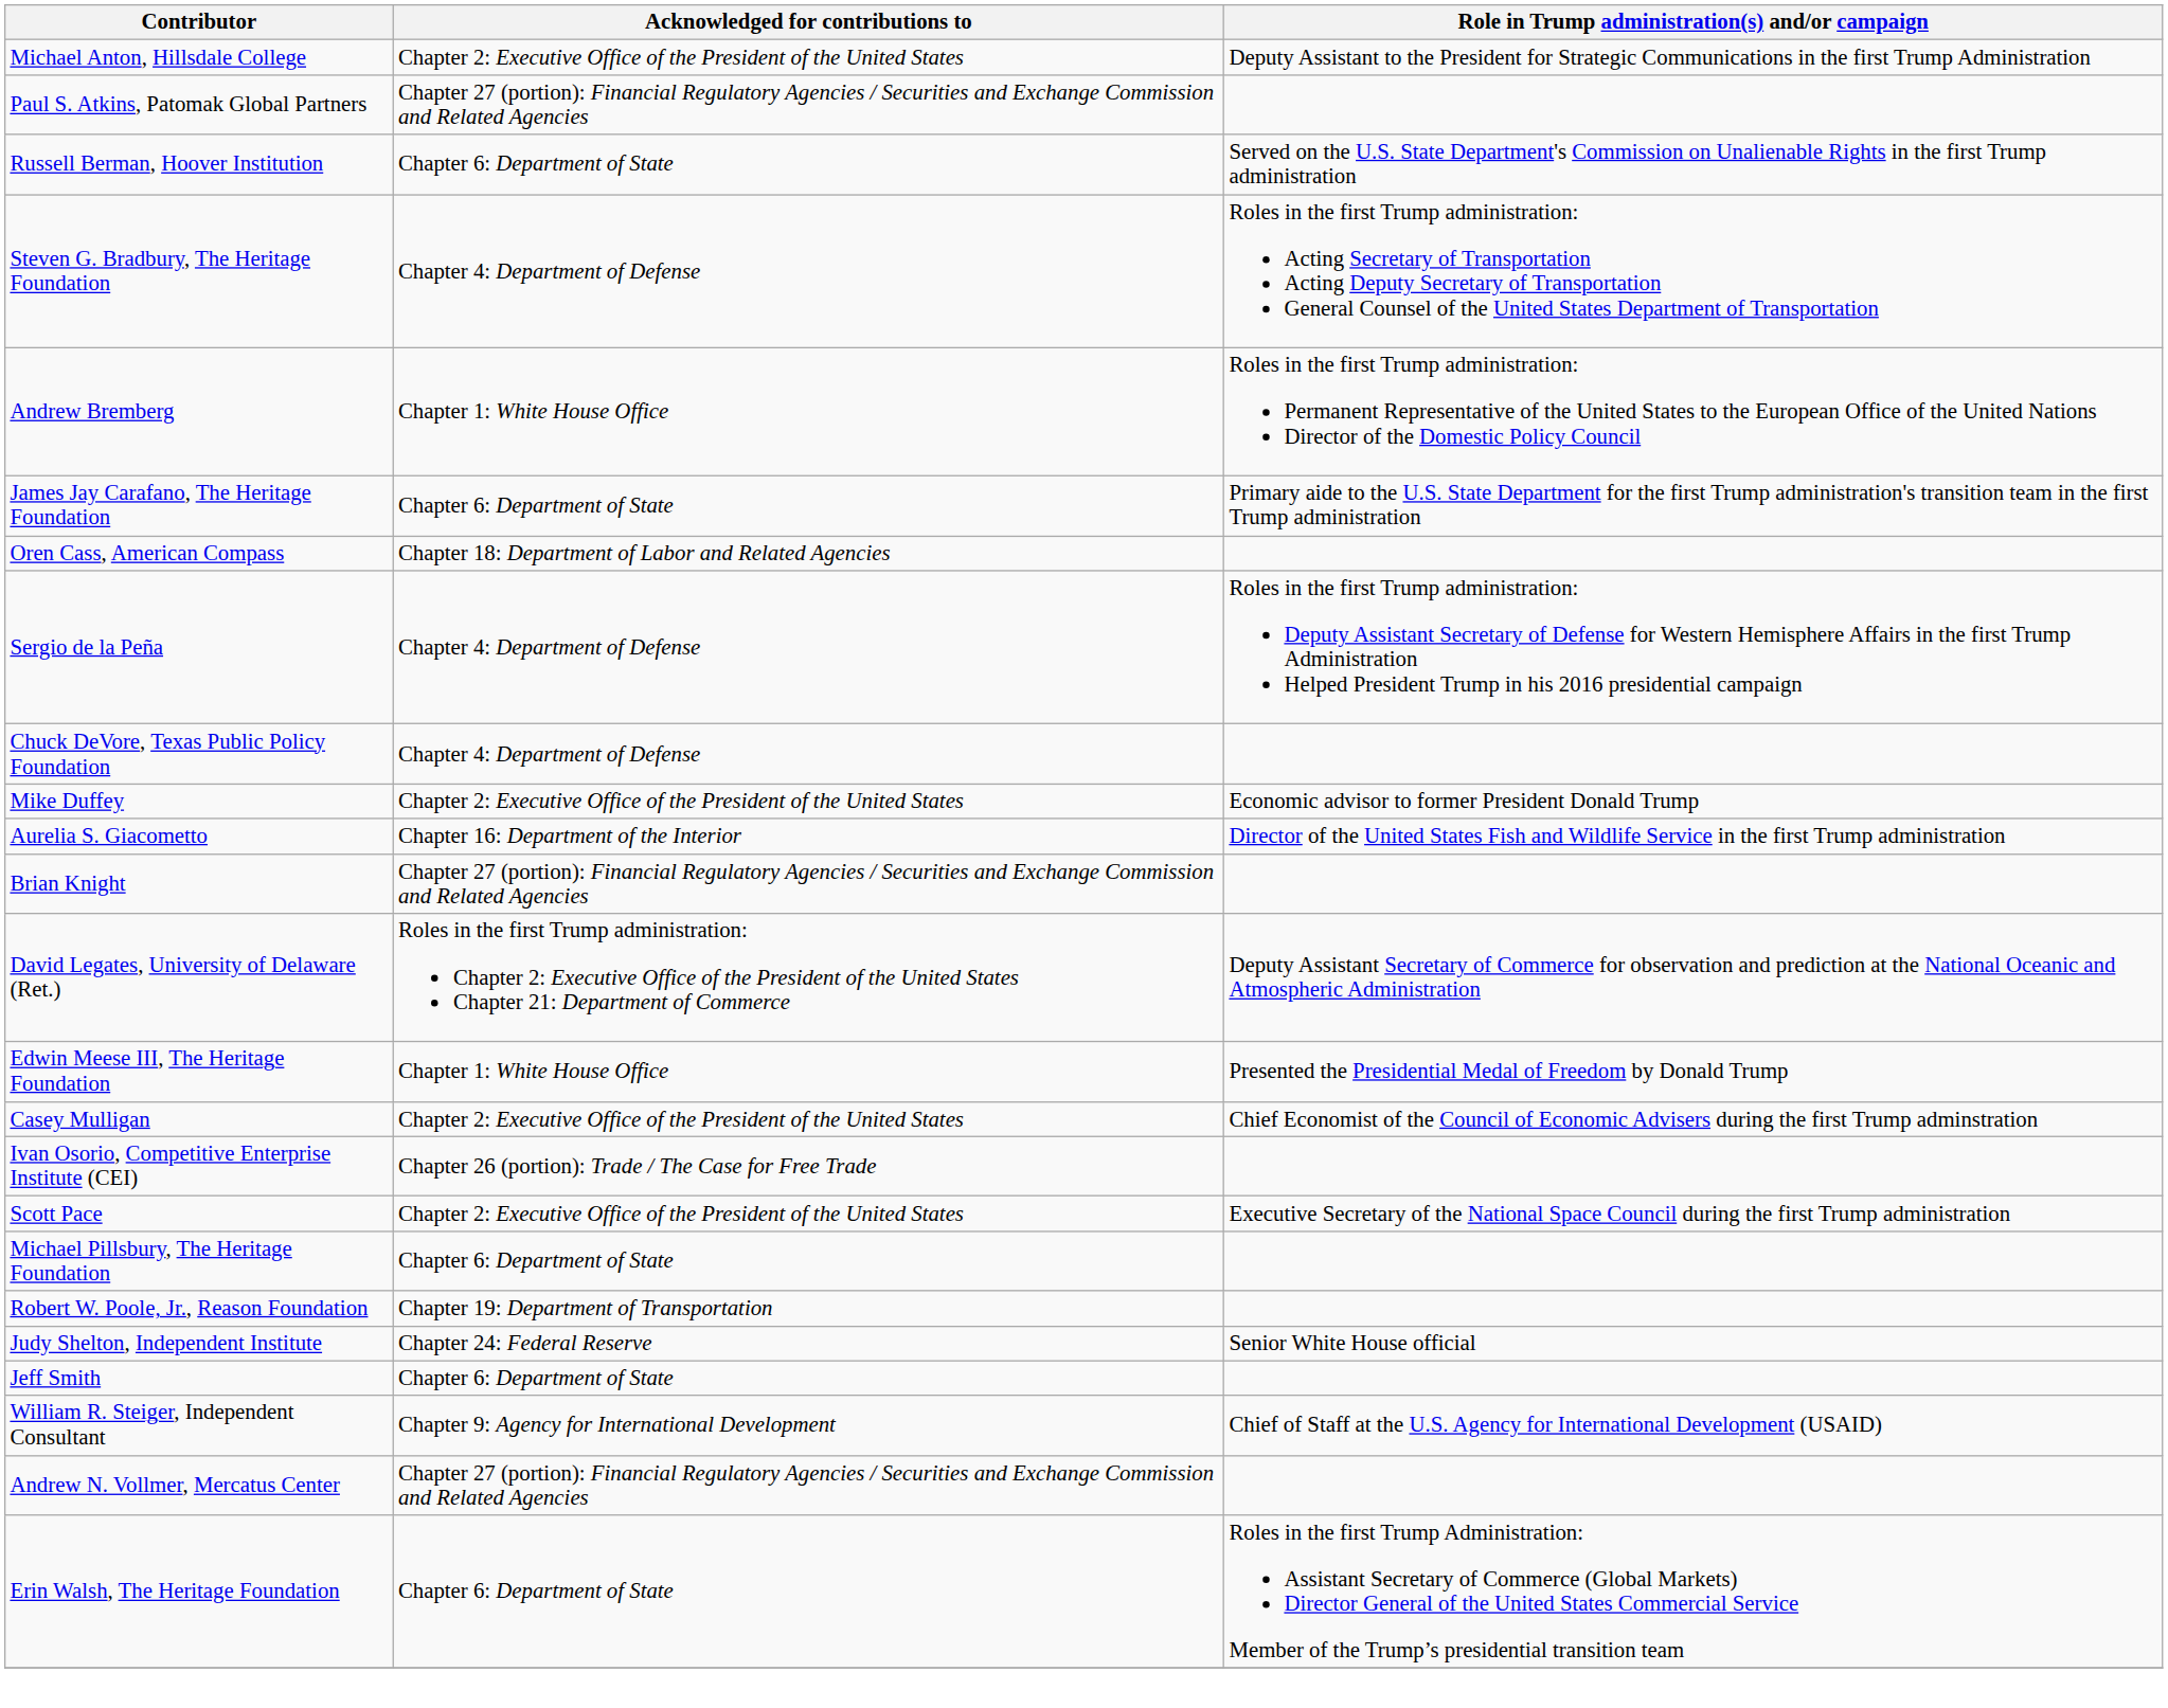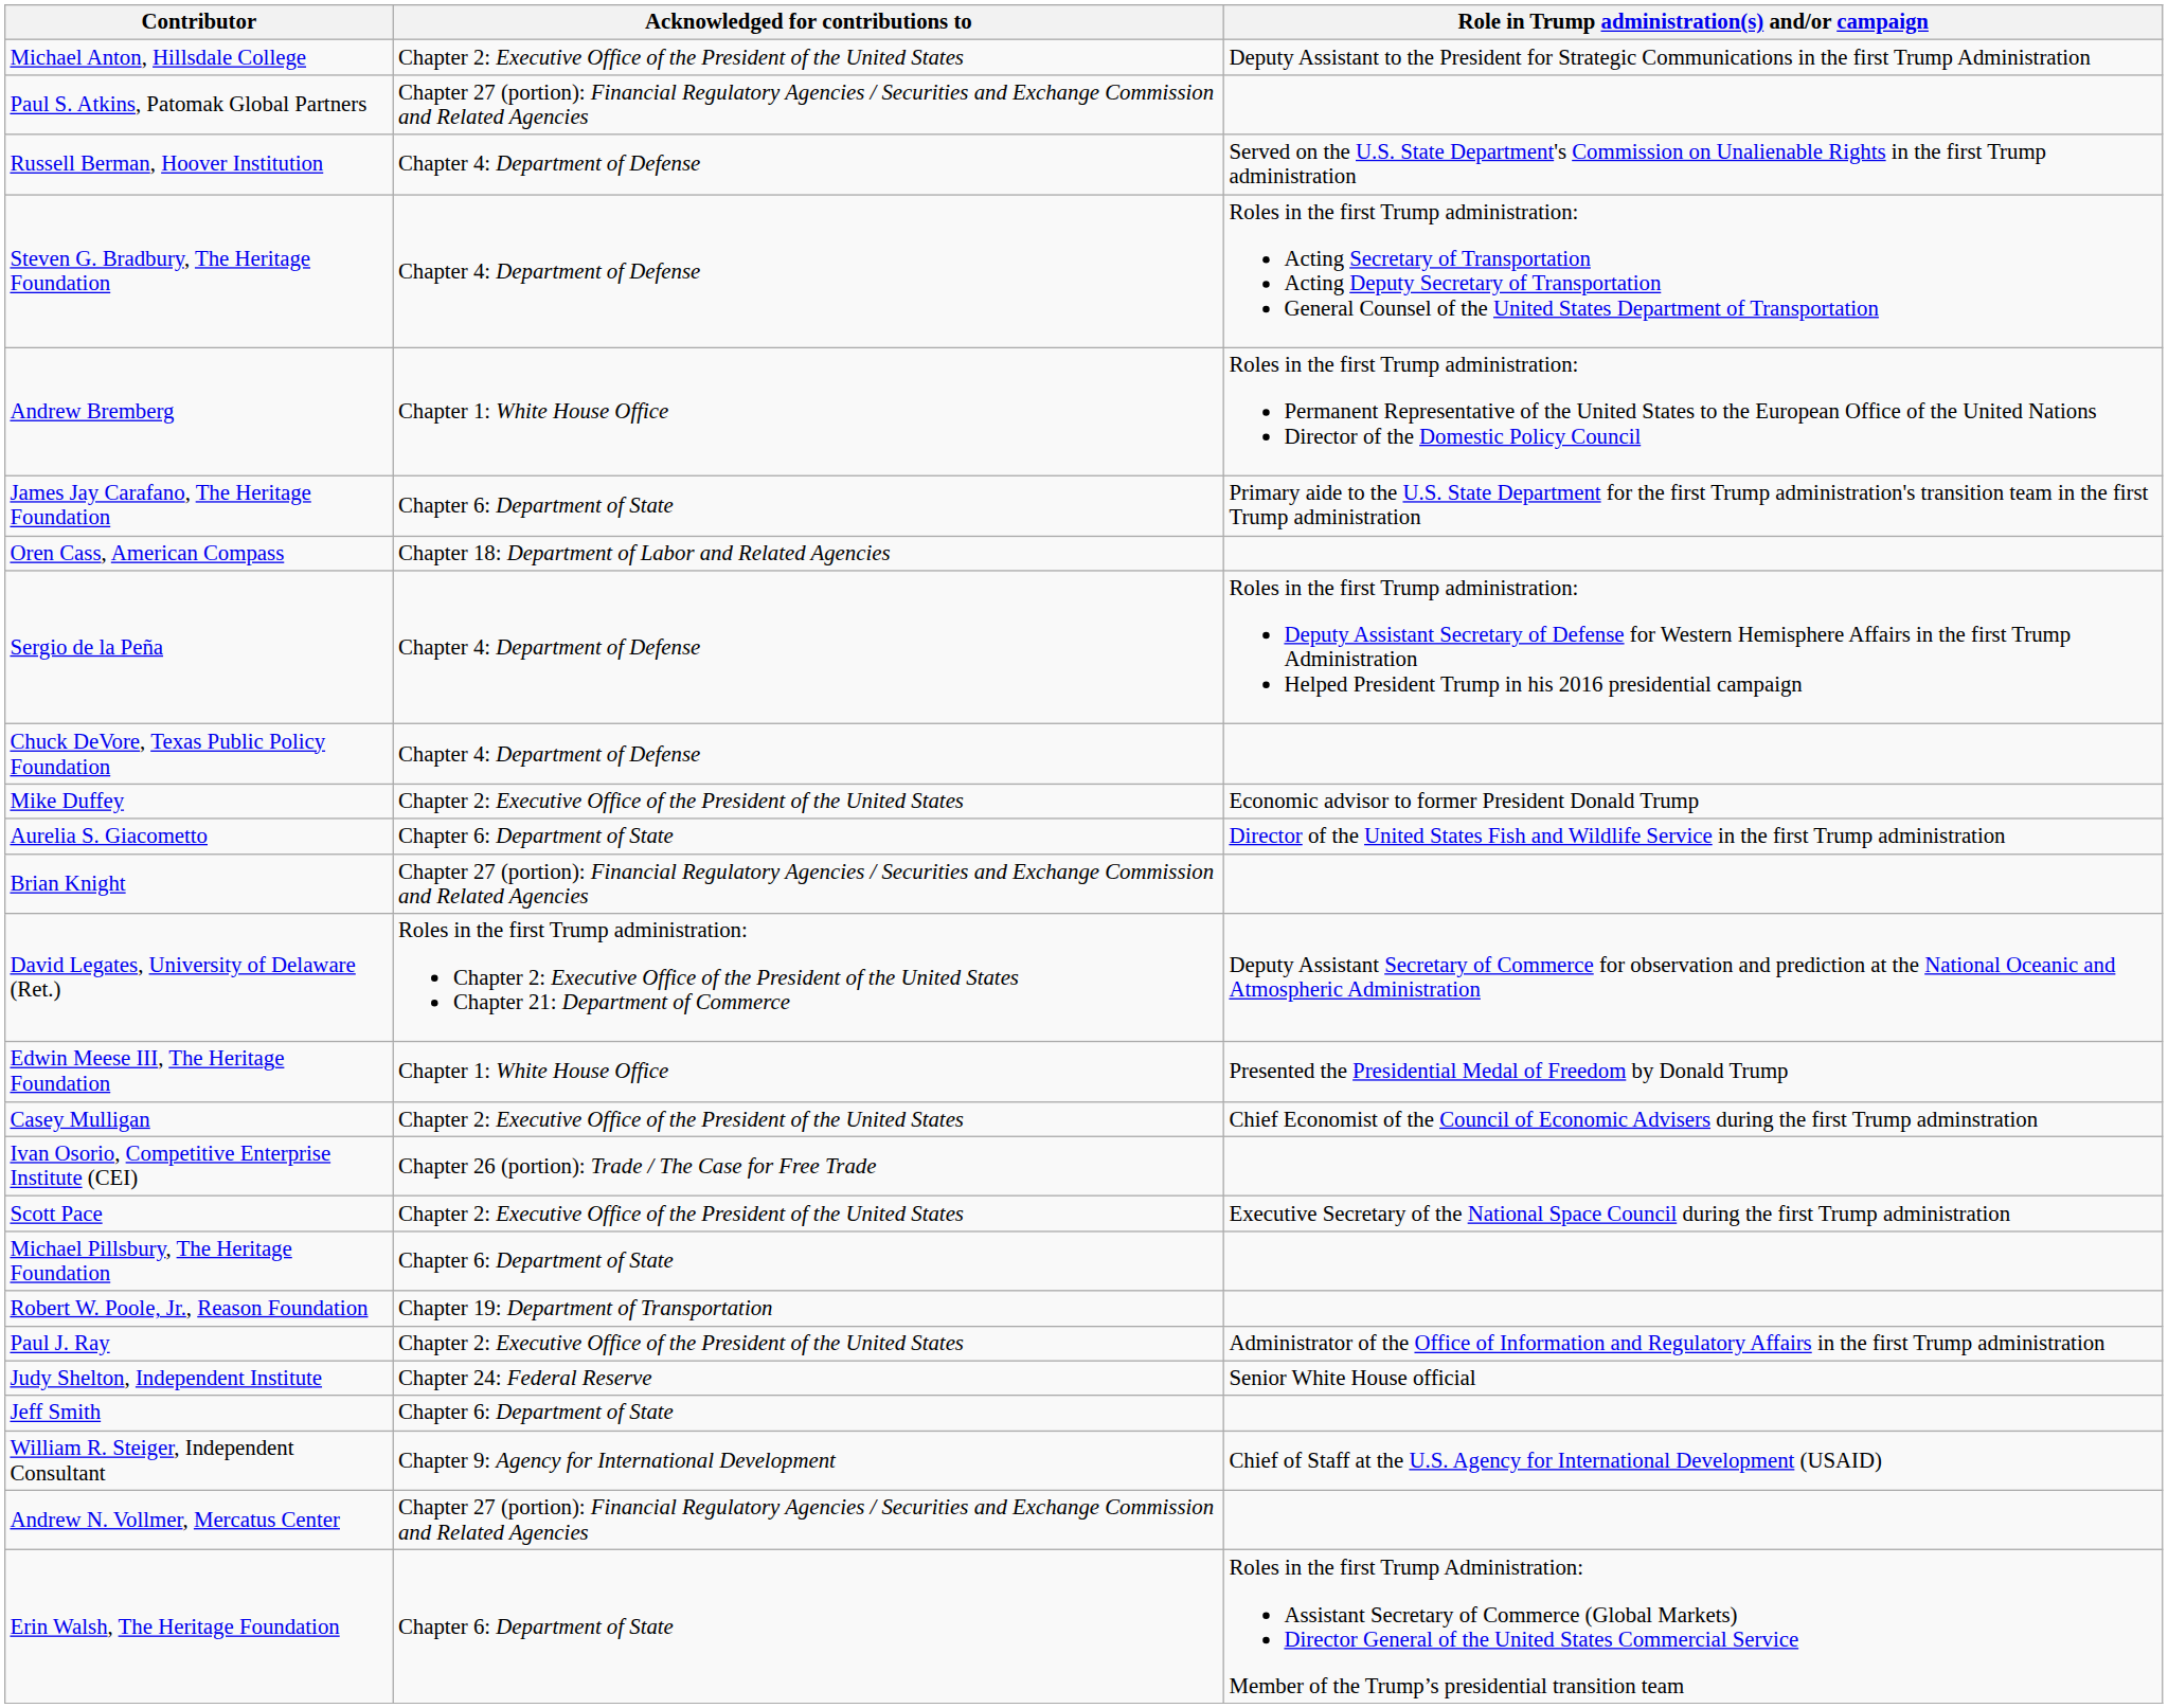Russell Berman, Hoover Institution | Acknowledged for contributions to: Chapter 6: Department of State -> Chapter 4: Department of Defense
Aurelia S. Giacometto | Acknowledged for contributions to: Chapter 16: Department of the Interior -> Chapter 6: Department of State
+ row: Paul J. Ray | Chapter 2: Executive Office of the President of the United States | Administrator of the Office of Information and Regulatory Affairs in the first Trump administration
